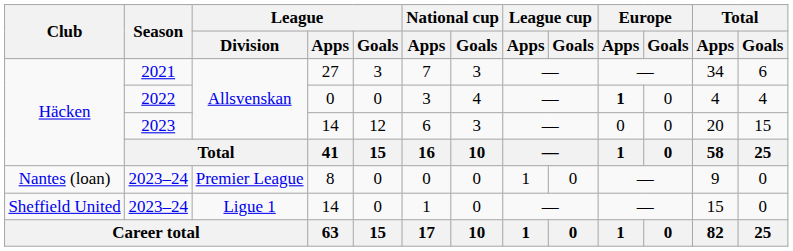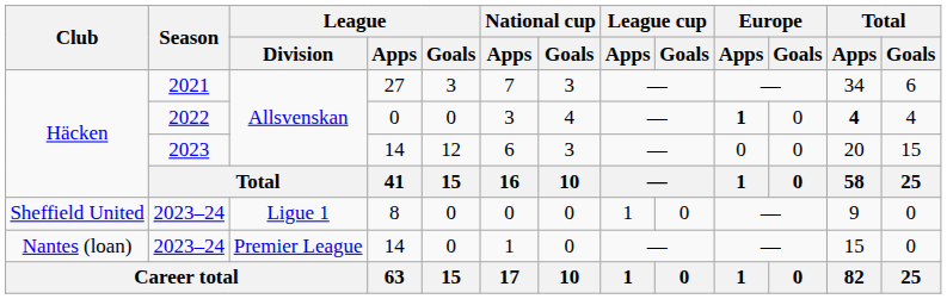2022 | Total / Apps: normal -> bold
2023–24 / 8 | Club: Nantes (loan) -> Sheffield United
2023–24 / 8 | League / Division: Premier League -> Ligue 1
2023–24 / 14 | Club: Sheffield United -> Nantes (loan)
2023–24 / 14 | League / Division: Ligue 1 -> Premier League
